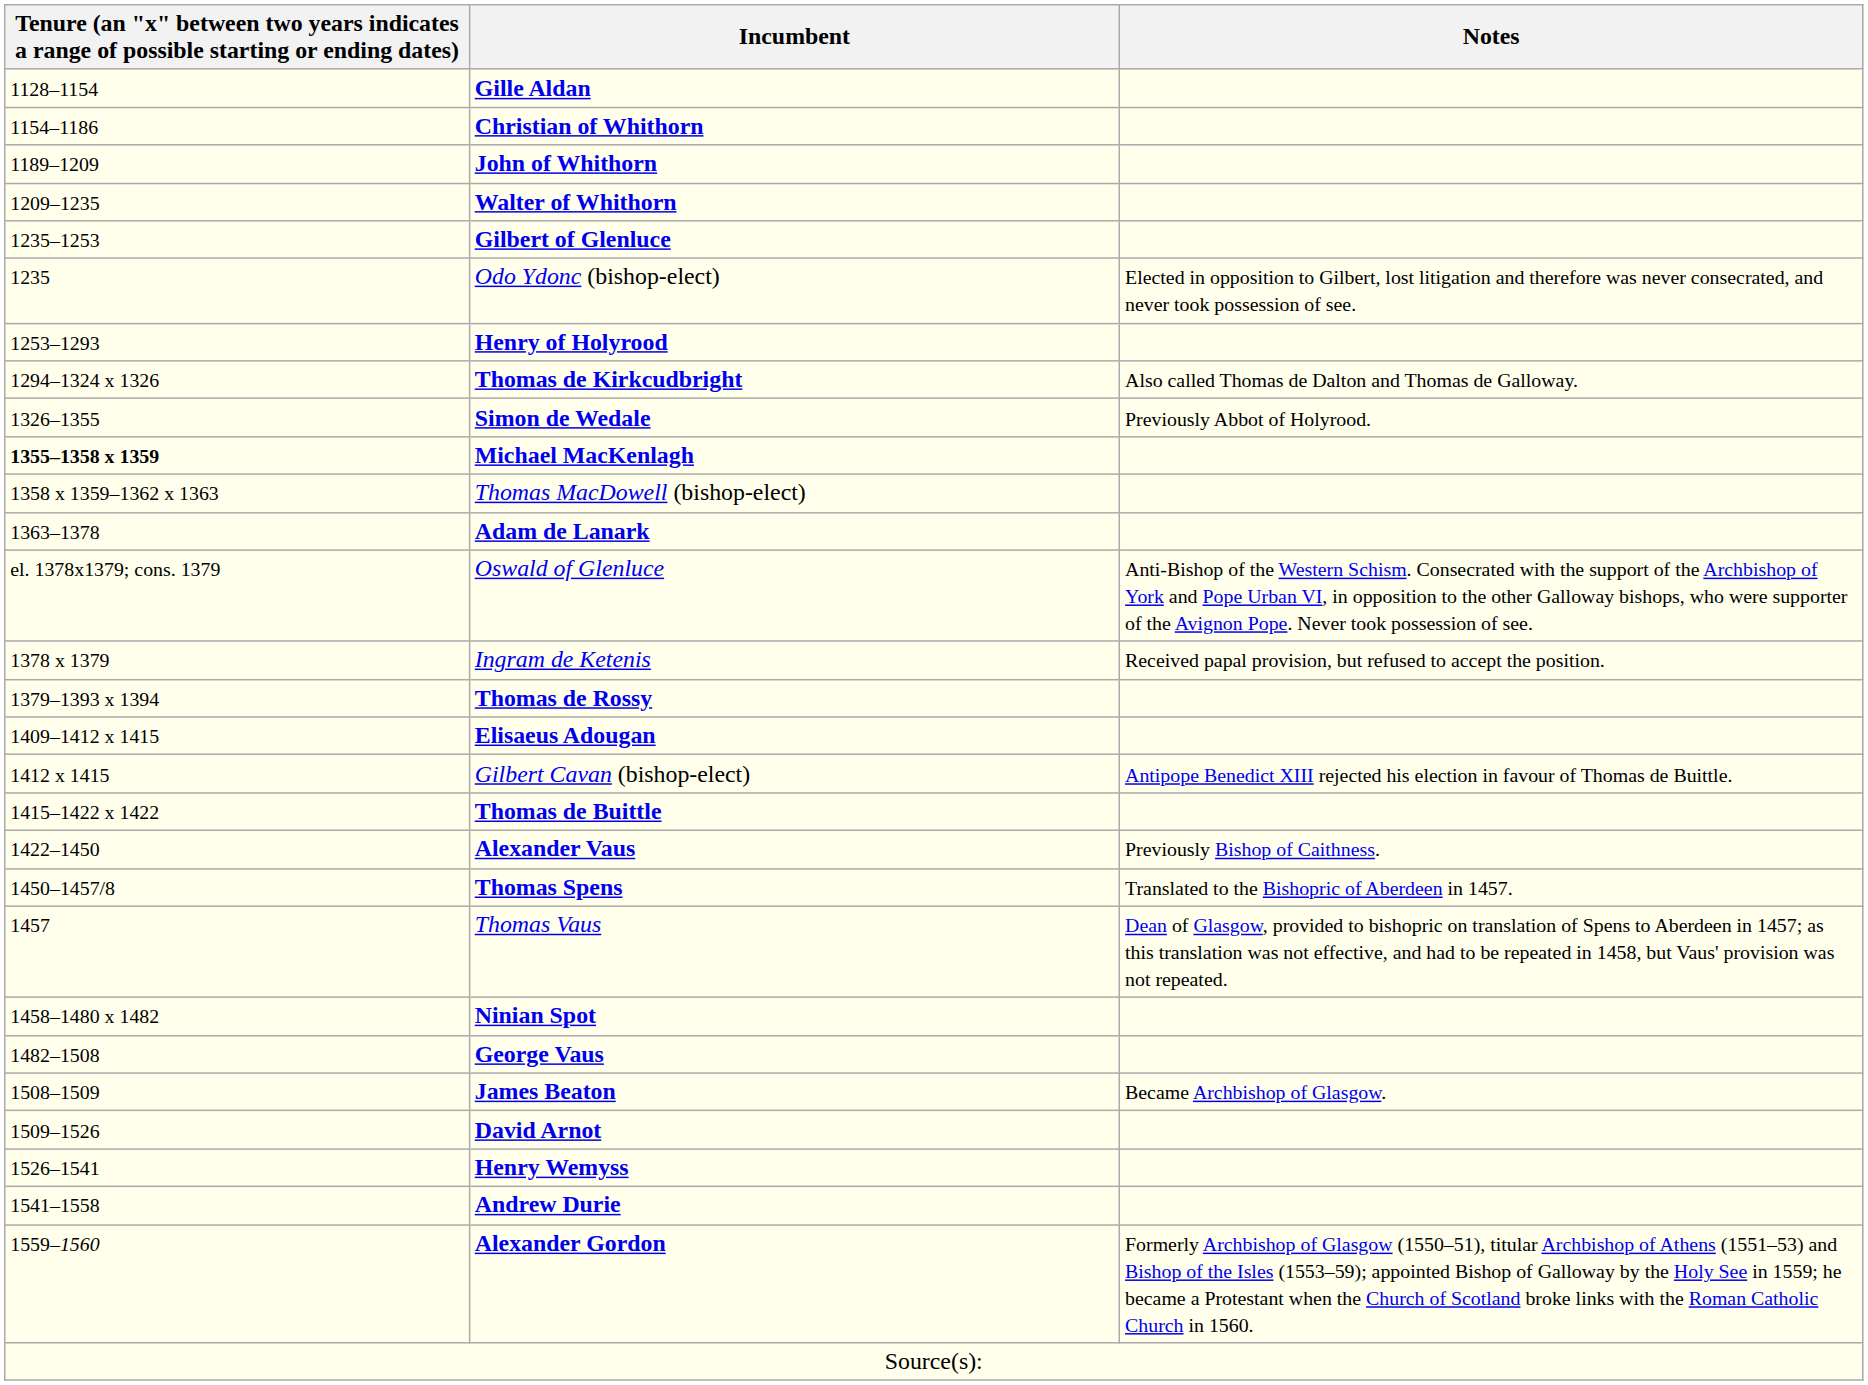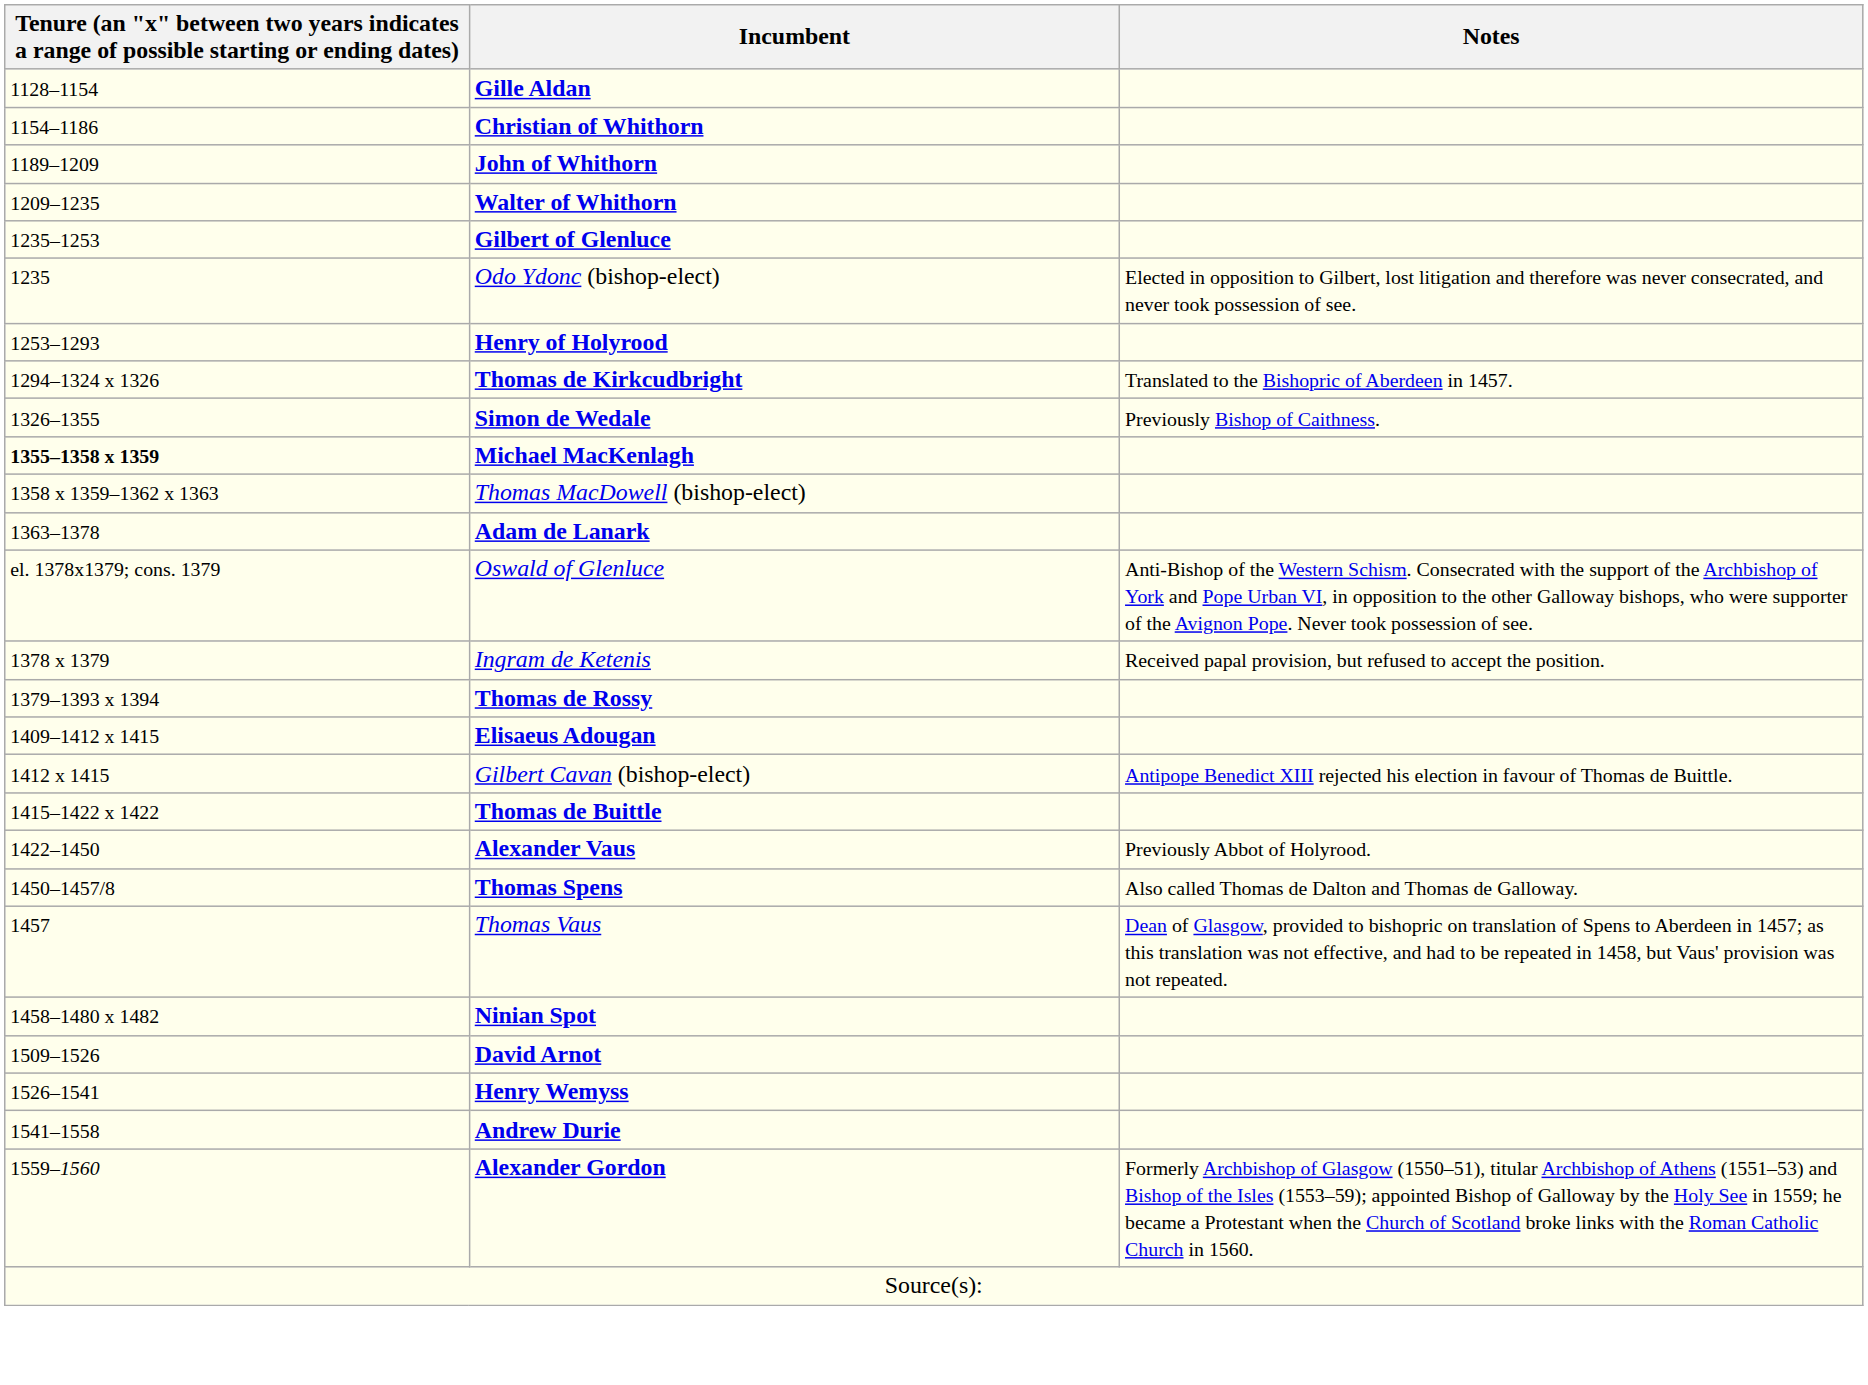Thomas de Kirkcudbright | Notes: Also called Thomas de Dalton and Thomas de Galloway. -> Translated to the Bishopric of Aberdeen in 1457.
Simon de Wedale | Notes: Previously Abbot of Holyrood. -> Previously Bishop of Caithness.
Alexander Vaus | Notes: Previously Bishop of Caithness. -> Previously Abbot of Holyrood.
Thomas Spens | Notes: Translated to the Bishopric of Aberdeen in 1457. -> Also called Thomas de Dalton and Thomas de Galloway.
- row: 1482–1508 | George Vaus
- row: 1508–1509 | James Beaton | Became Archbishop of Glasgow.
